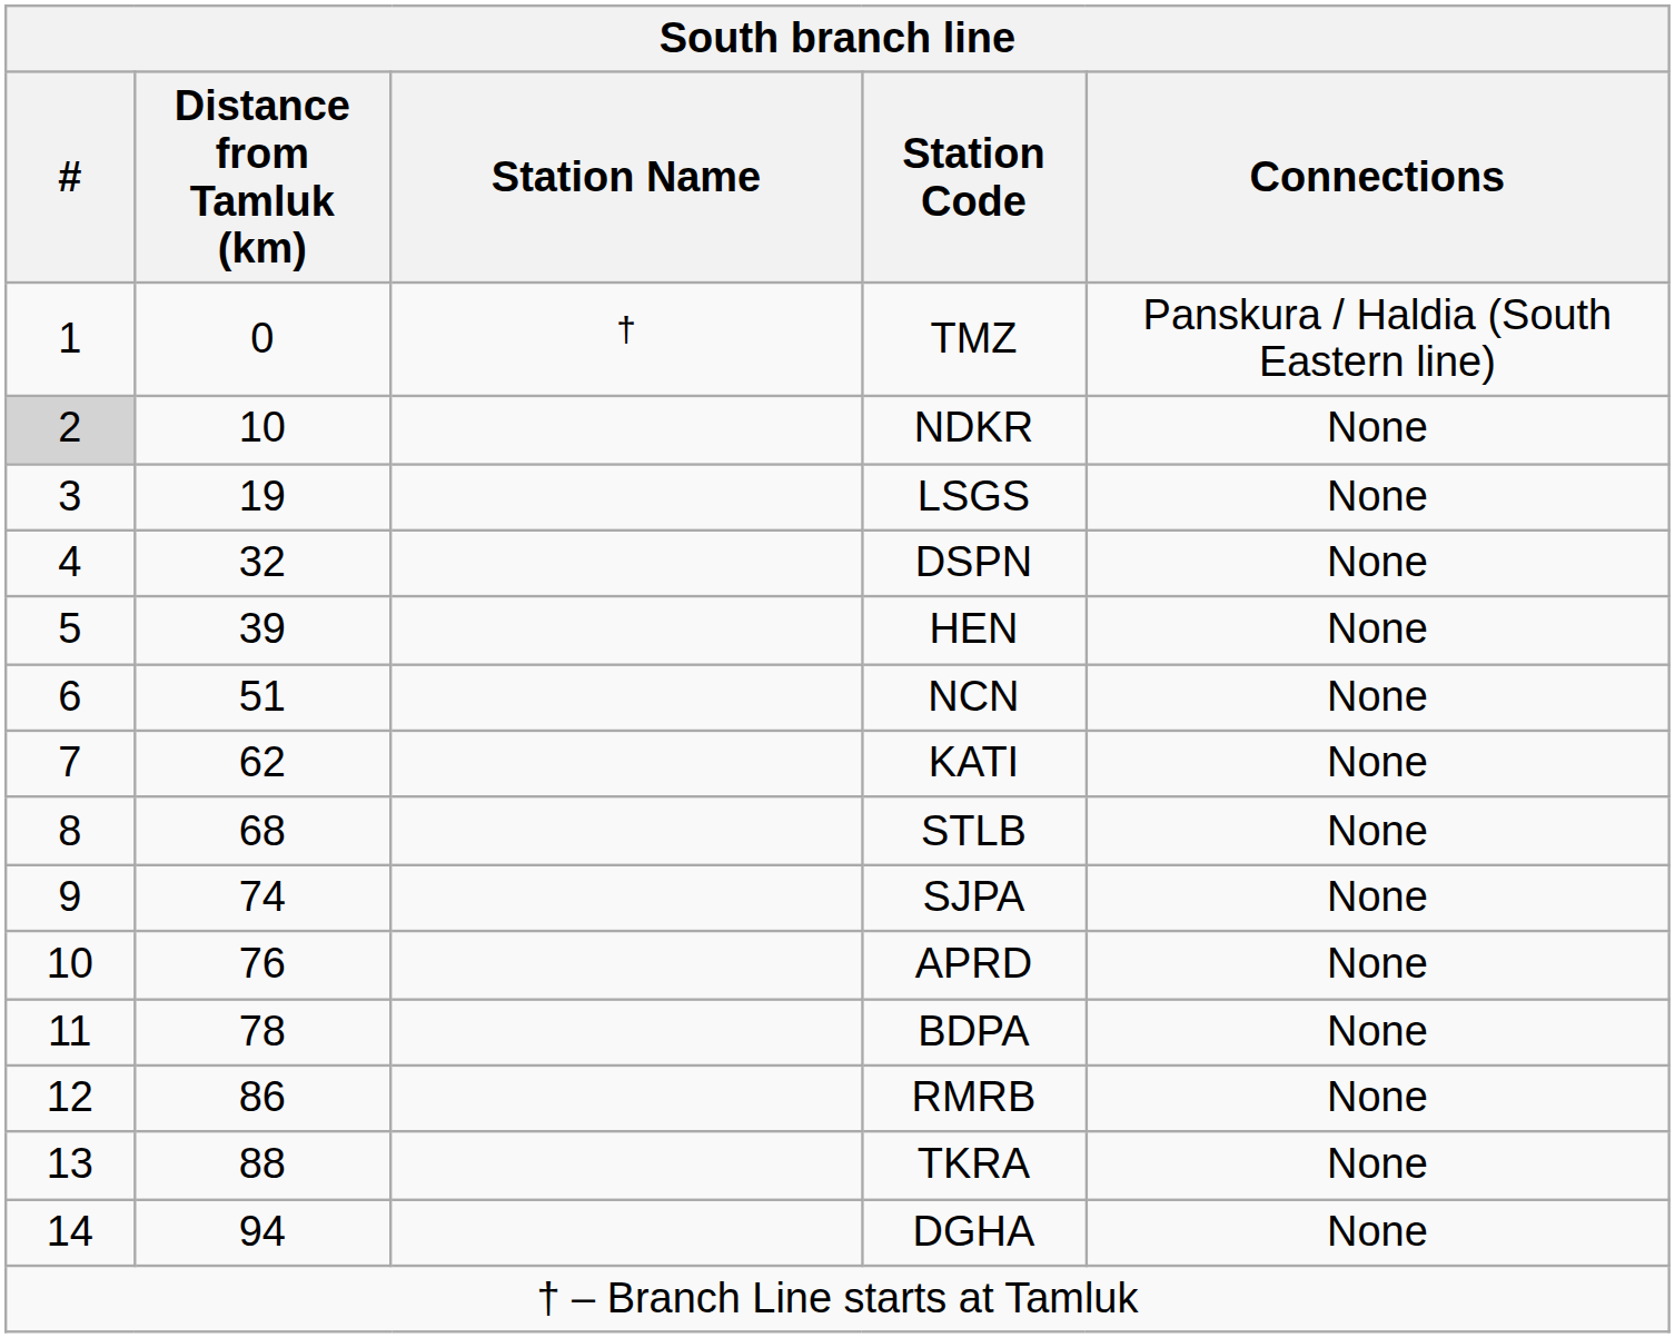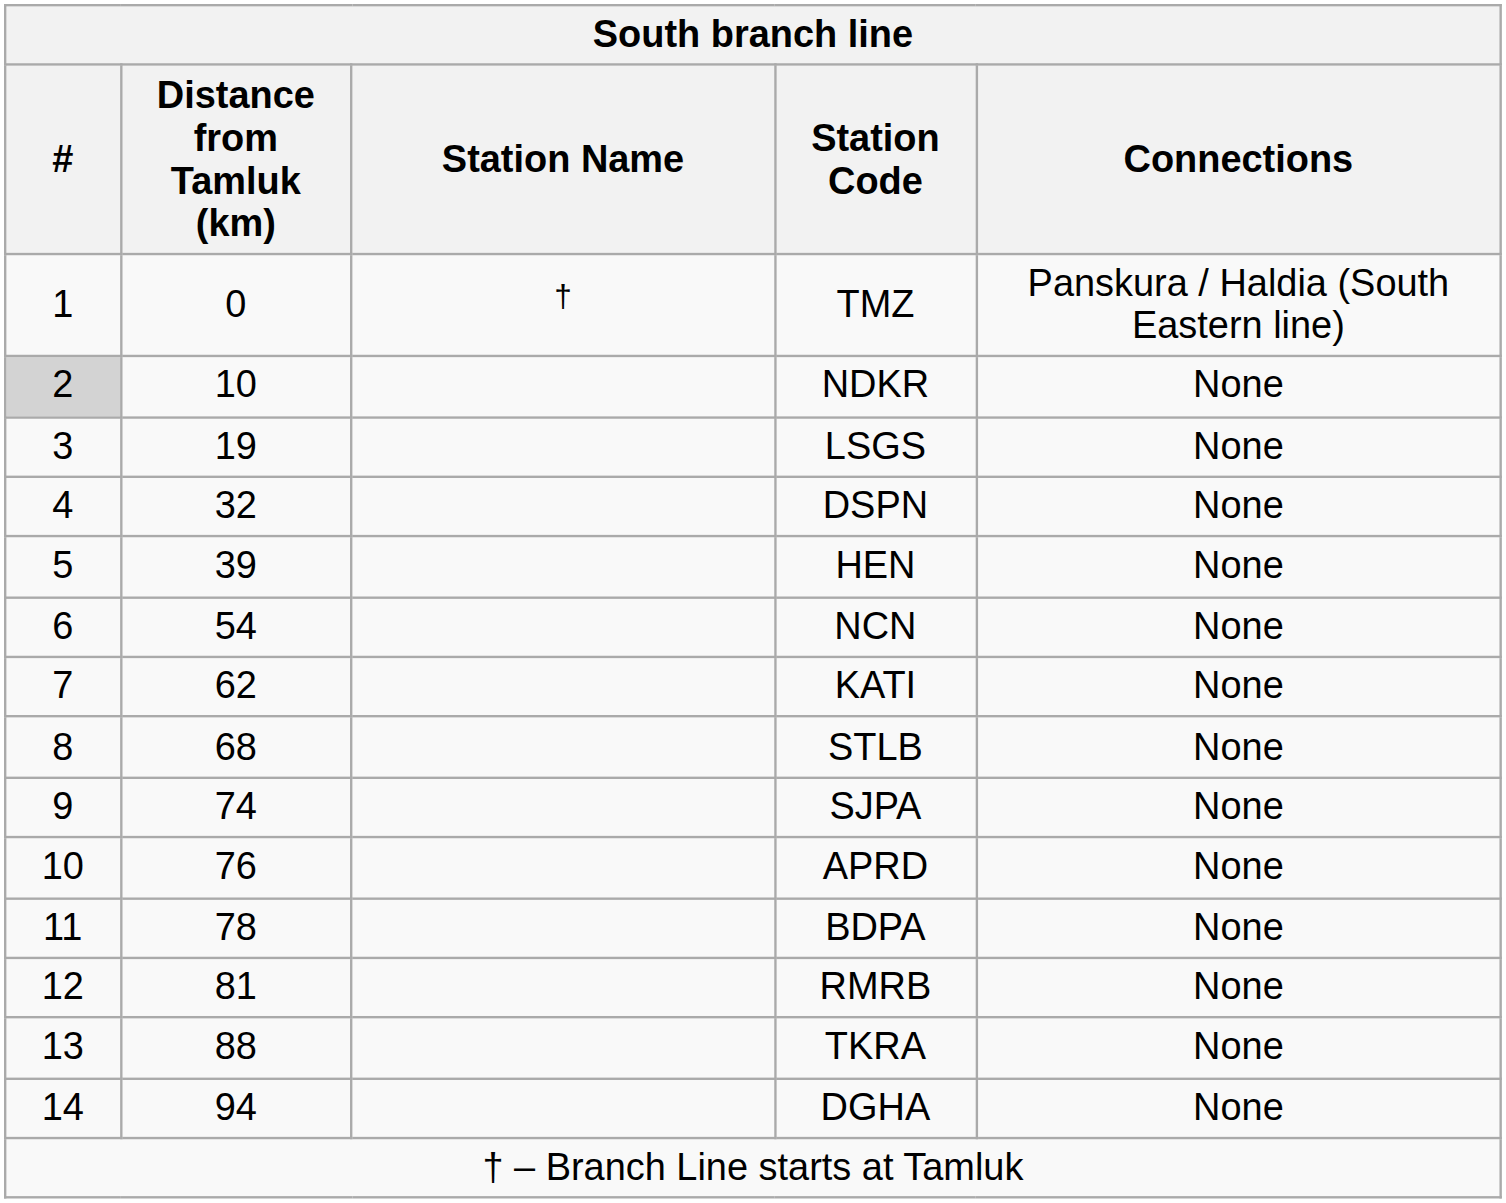NCN | Distance from Tamluk (km): 51 -> 54
RMRB | Distance from Tamluk (km): 86 -> 81
